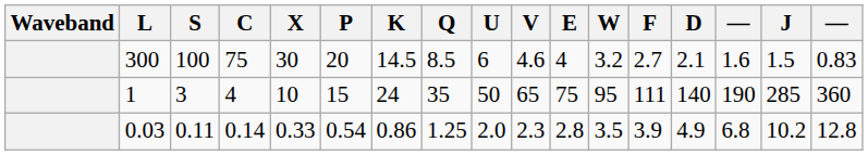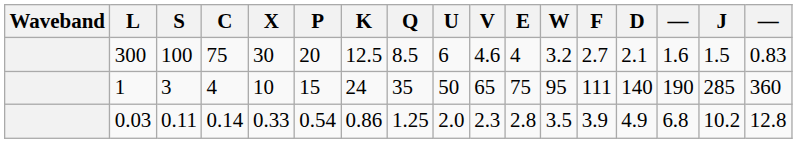300 | K: 14.5 -> 12.5
